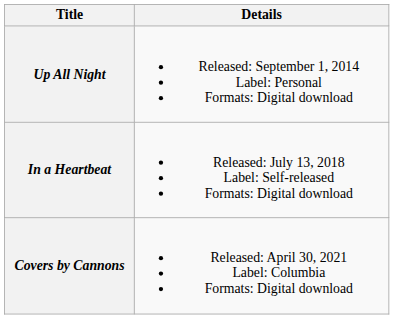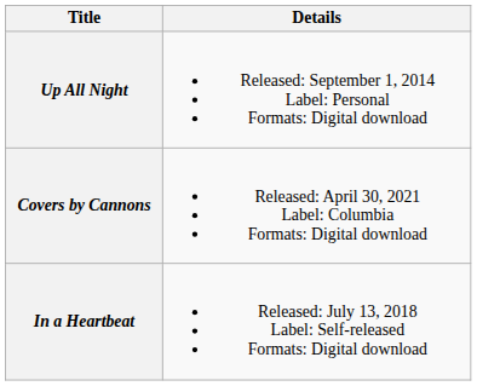rows swapped: In a Heartbeat <-> Covers by Cannons
